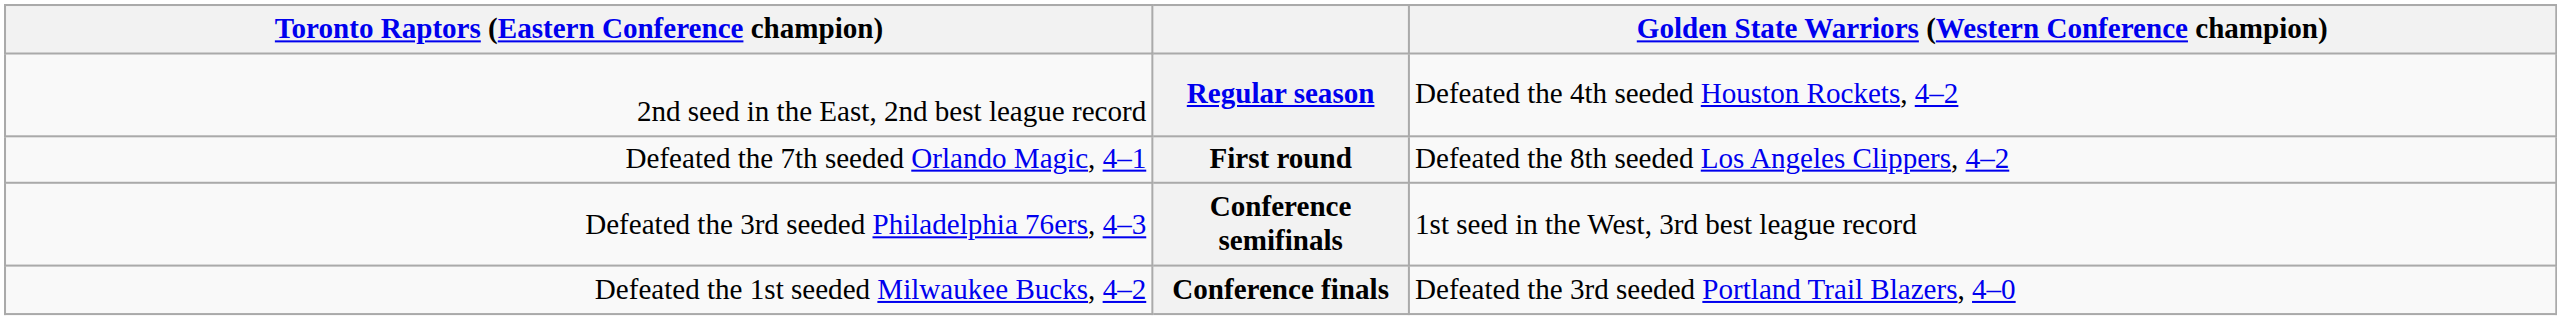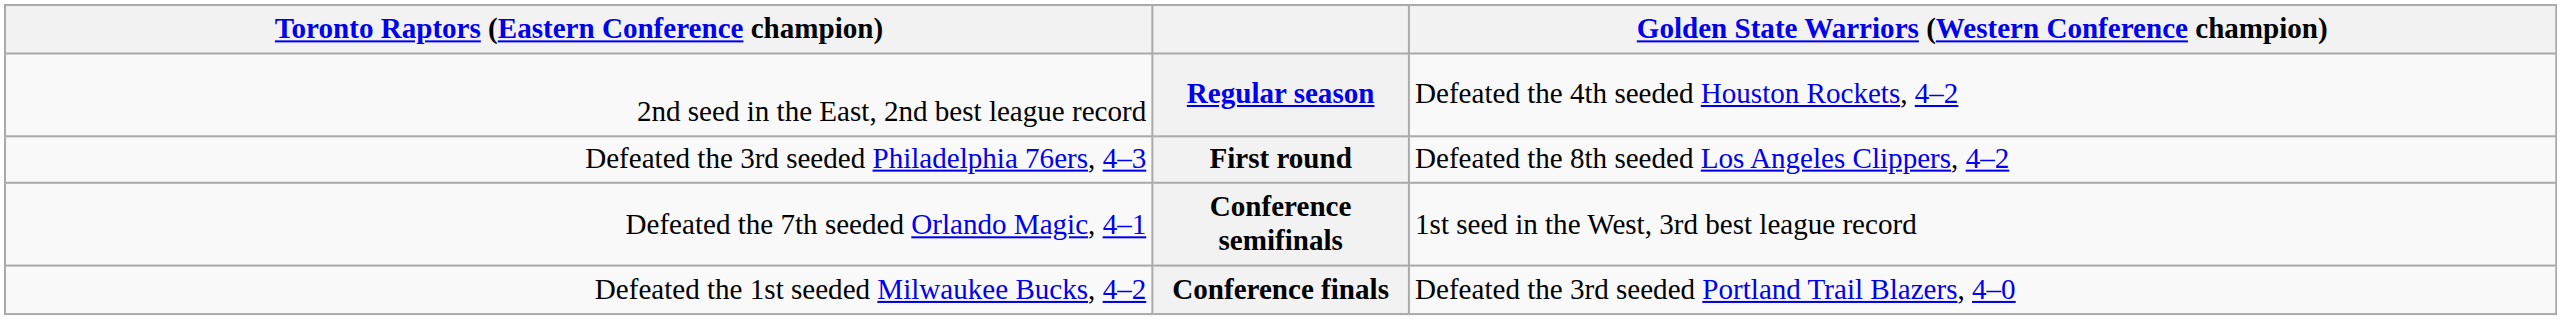First round | column 1: Defeated the 7th seeded Orlando Magic, 4–1 -> Defeated the 3rd seeded Philadelphia 76ers, 4–3
Conference semifinals | column 1: Defeated the 3rd seeded Philadelphia 76ers, 4–3 -> Defeated the 7th seeded Orlando Magic, 4–1
